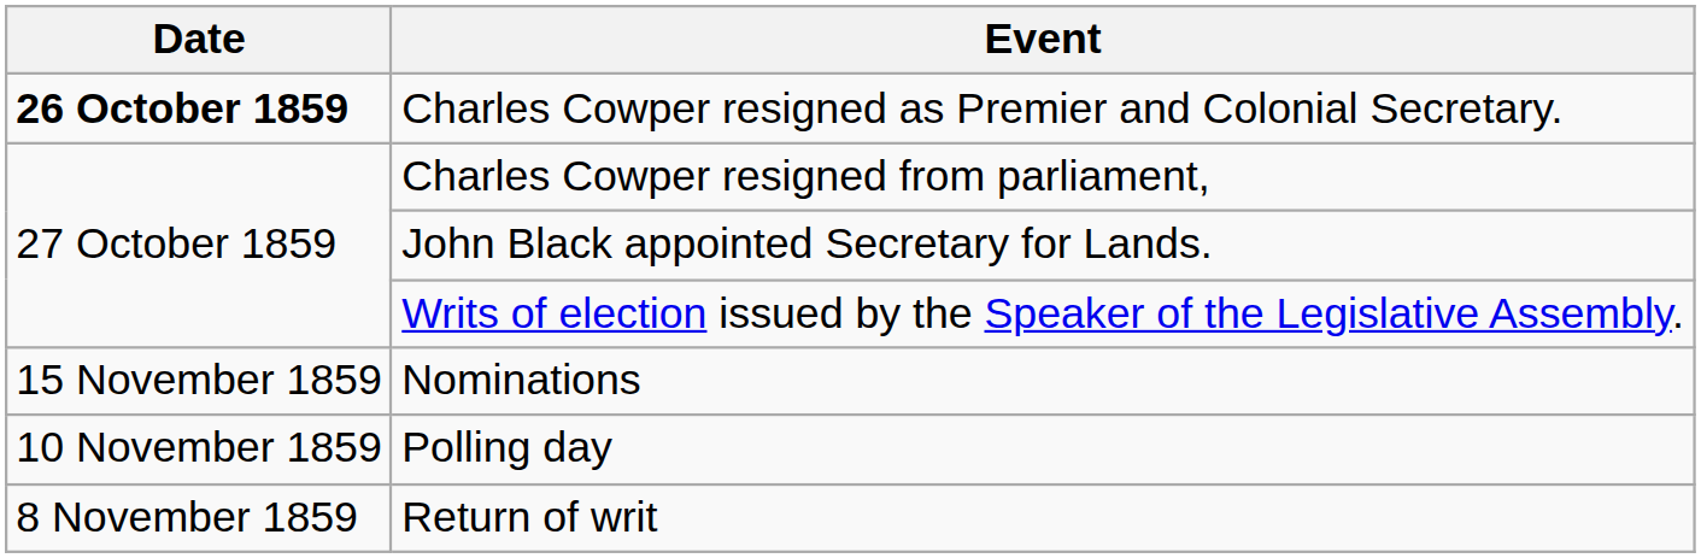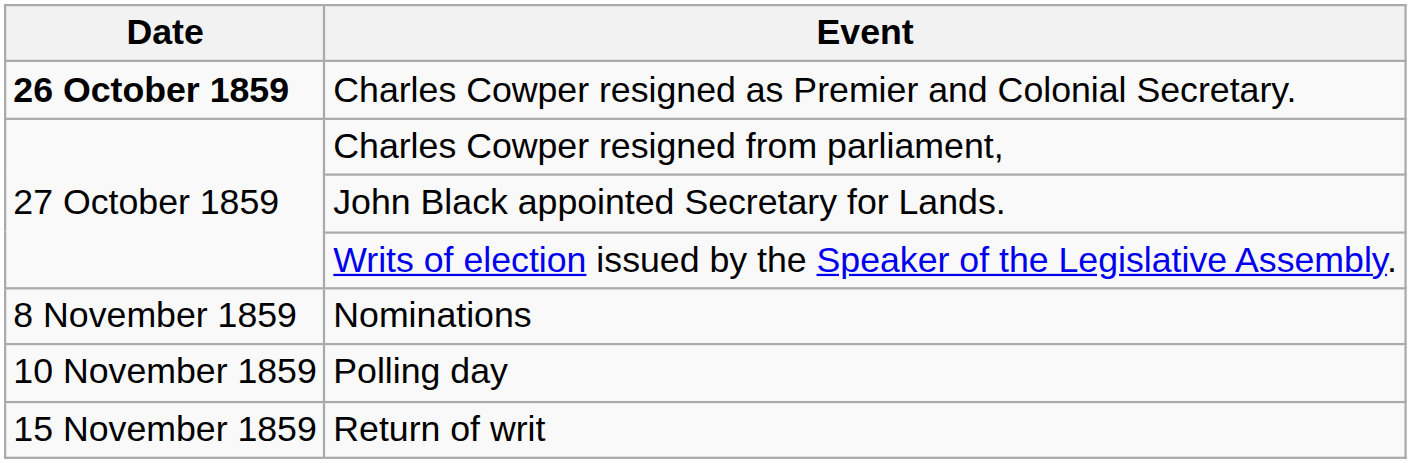Nominations | Date: 15 November 1859 -> 8 November 1859
Return of writ | Date: 8 November 1859 -> 15 November 1859
